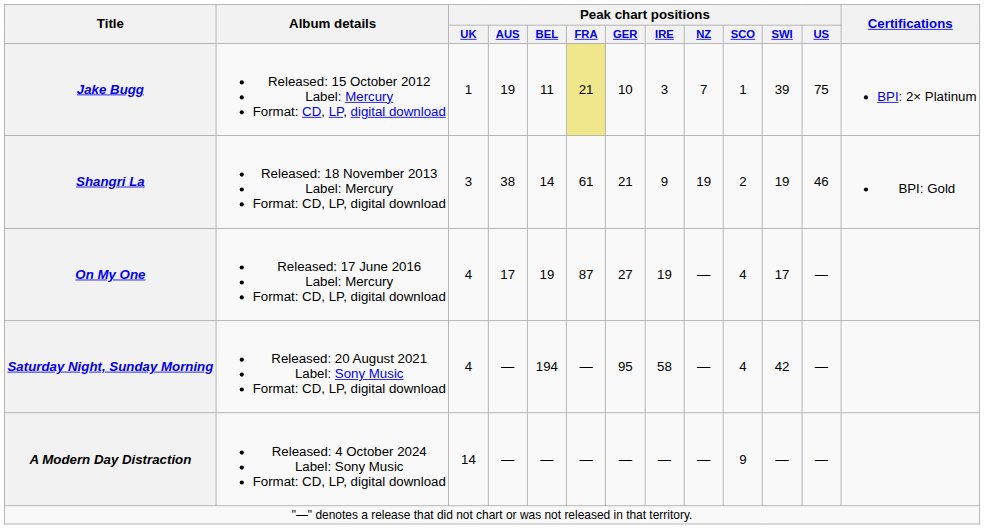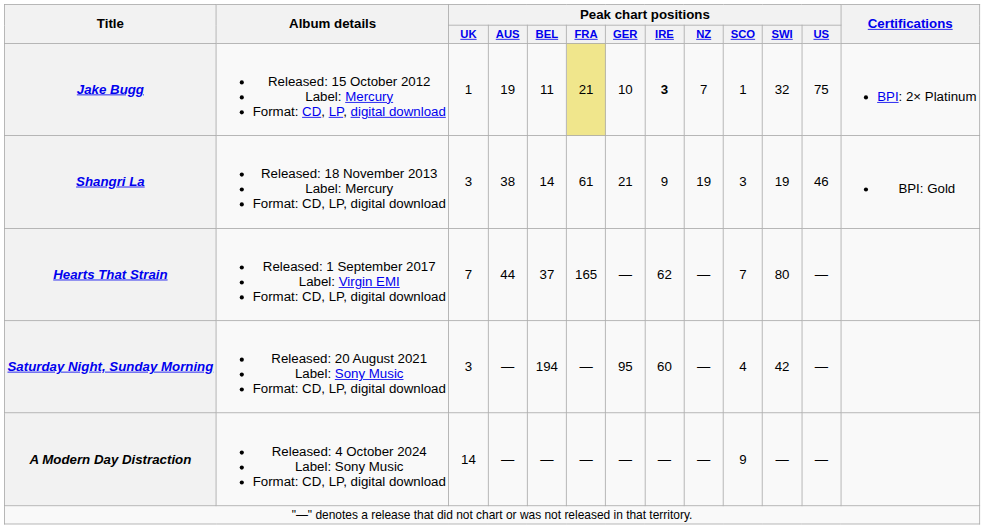Jake Bugg | Peak chart positions / IRE: normal -> bold
Jake Bugg | Peak chart positions / SWI: 39 -> 32
Shangri La | Peak chart positions / SCO: 2 -> 3
- row: On My One | Released: 17 June 2016 Label: Mercury Format: CD, LP, digital download | 4 | 17 | 19 | 87 | 27 | 19 | — | 4 | 17 | —
+ row: Hearts That Strain | Released: 1 September 2017 Label: Virgin EMI Format: CD, LP, digital download | 7 | 44 | 37 | 165 | — | 62 | — | 7 | 80 | —
Saturday Night, Sunday Morning | Peak chart positions / UK: 4 -> 3
Saturday Night, Sunday Morning | Peak chart positions / IRE: 58 -> 60
